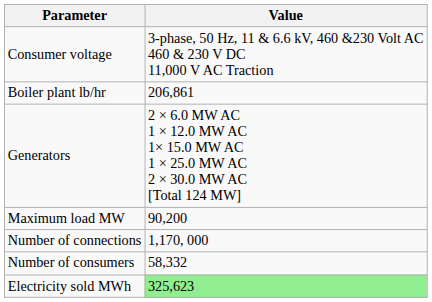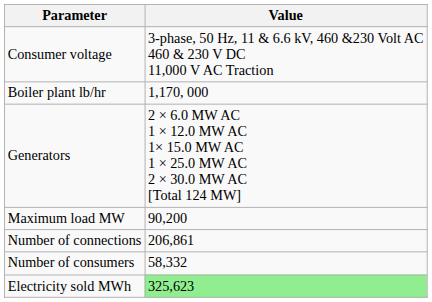Boiler plant lb/hr | Value: 206,861 -> 1,170, 000
Number of connections | Value: 1,170, 000 -> 206,861
